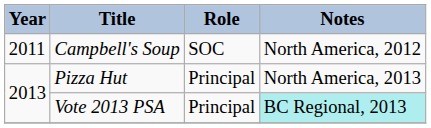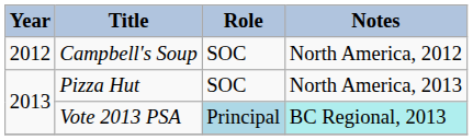Campbell's Soup | Year: 2011 -> 2012
Pizza Hut | Role: Principal -> SOC
Vote 2013 PSA | Role: no background -> lightblue background
